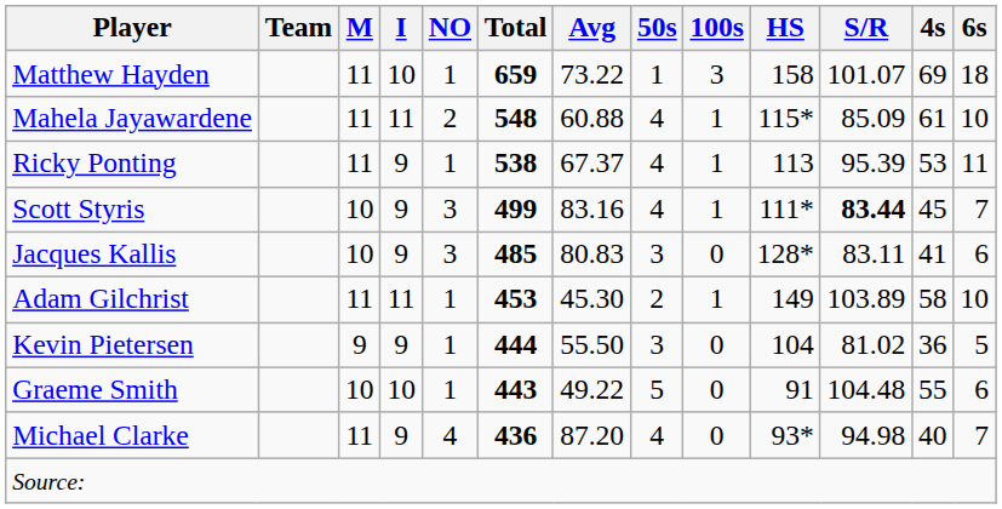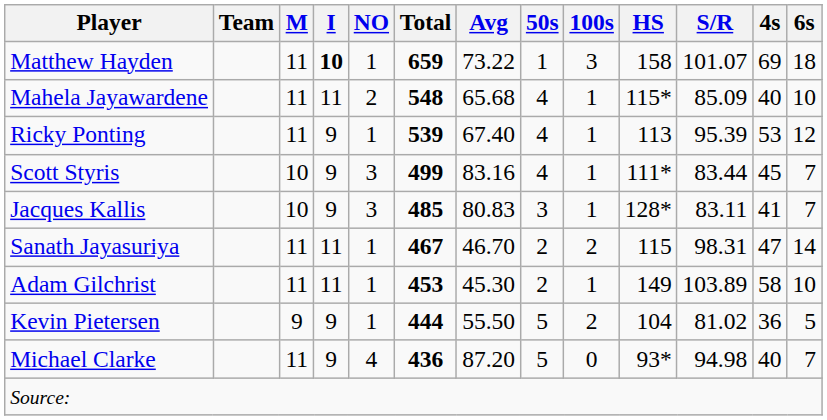Matthew Hayden | I: normal -> bold
Mahela Jayawardene | Avg: 60.88 -> 65.68
Mahela Jayawardene | 4s: 61 -> 40
Ricky Ponting | Total: 538 -> 539
Ricky Ponting | Avg: 67.37 -> 67.40
Ricky Ponting | 6s: 11 -> 12
Scott Styris | S/R: bold -> normal
Jacques Kallis | 100s: 0 -> 1
Jacques Kallis | 6s: 6 -> 7
+ row: Sanath Jayasuriya | 11 | 11 | 1 | 467 | 46.70 | 2 | 2 | 115 | 98.31 | 47 | 14
Kevin Pietersen | 50s: 3 -> 5
Kevin Pietersen | 100s: 0 -> 2
- row: Graeme Smith | 10 | 10 | 1 | 443 | 49.22 | 5 | 0 | 91 | 104.48 | 55 | 6
Michael Clarke | 50s: 4 -> 5
